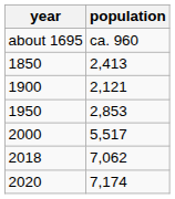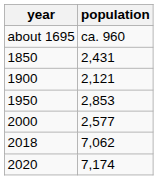1850 | population: 2,413 -> 2,431
2000 | population: 5,517 -> 2,577
